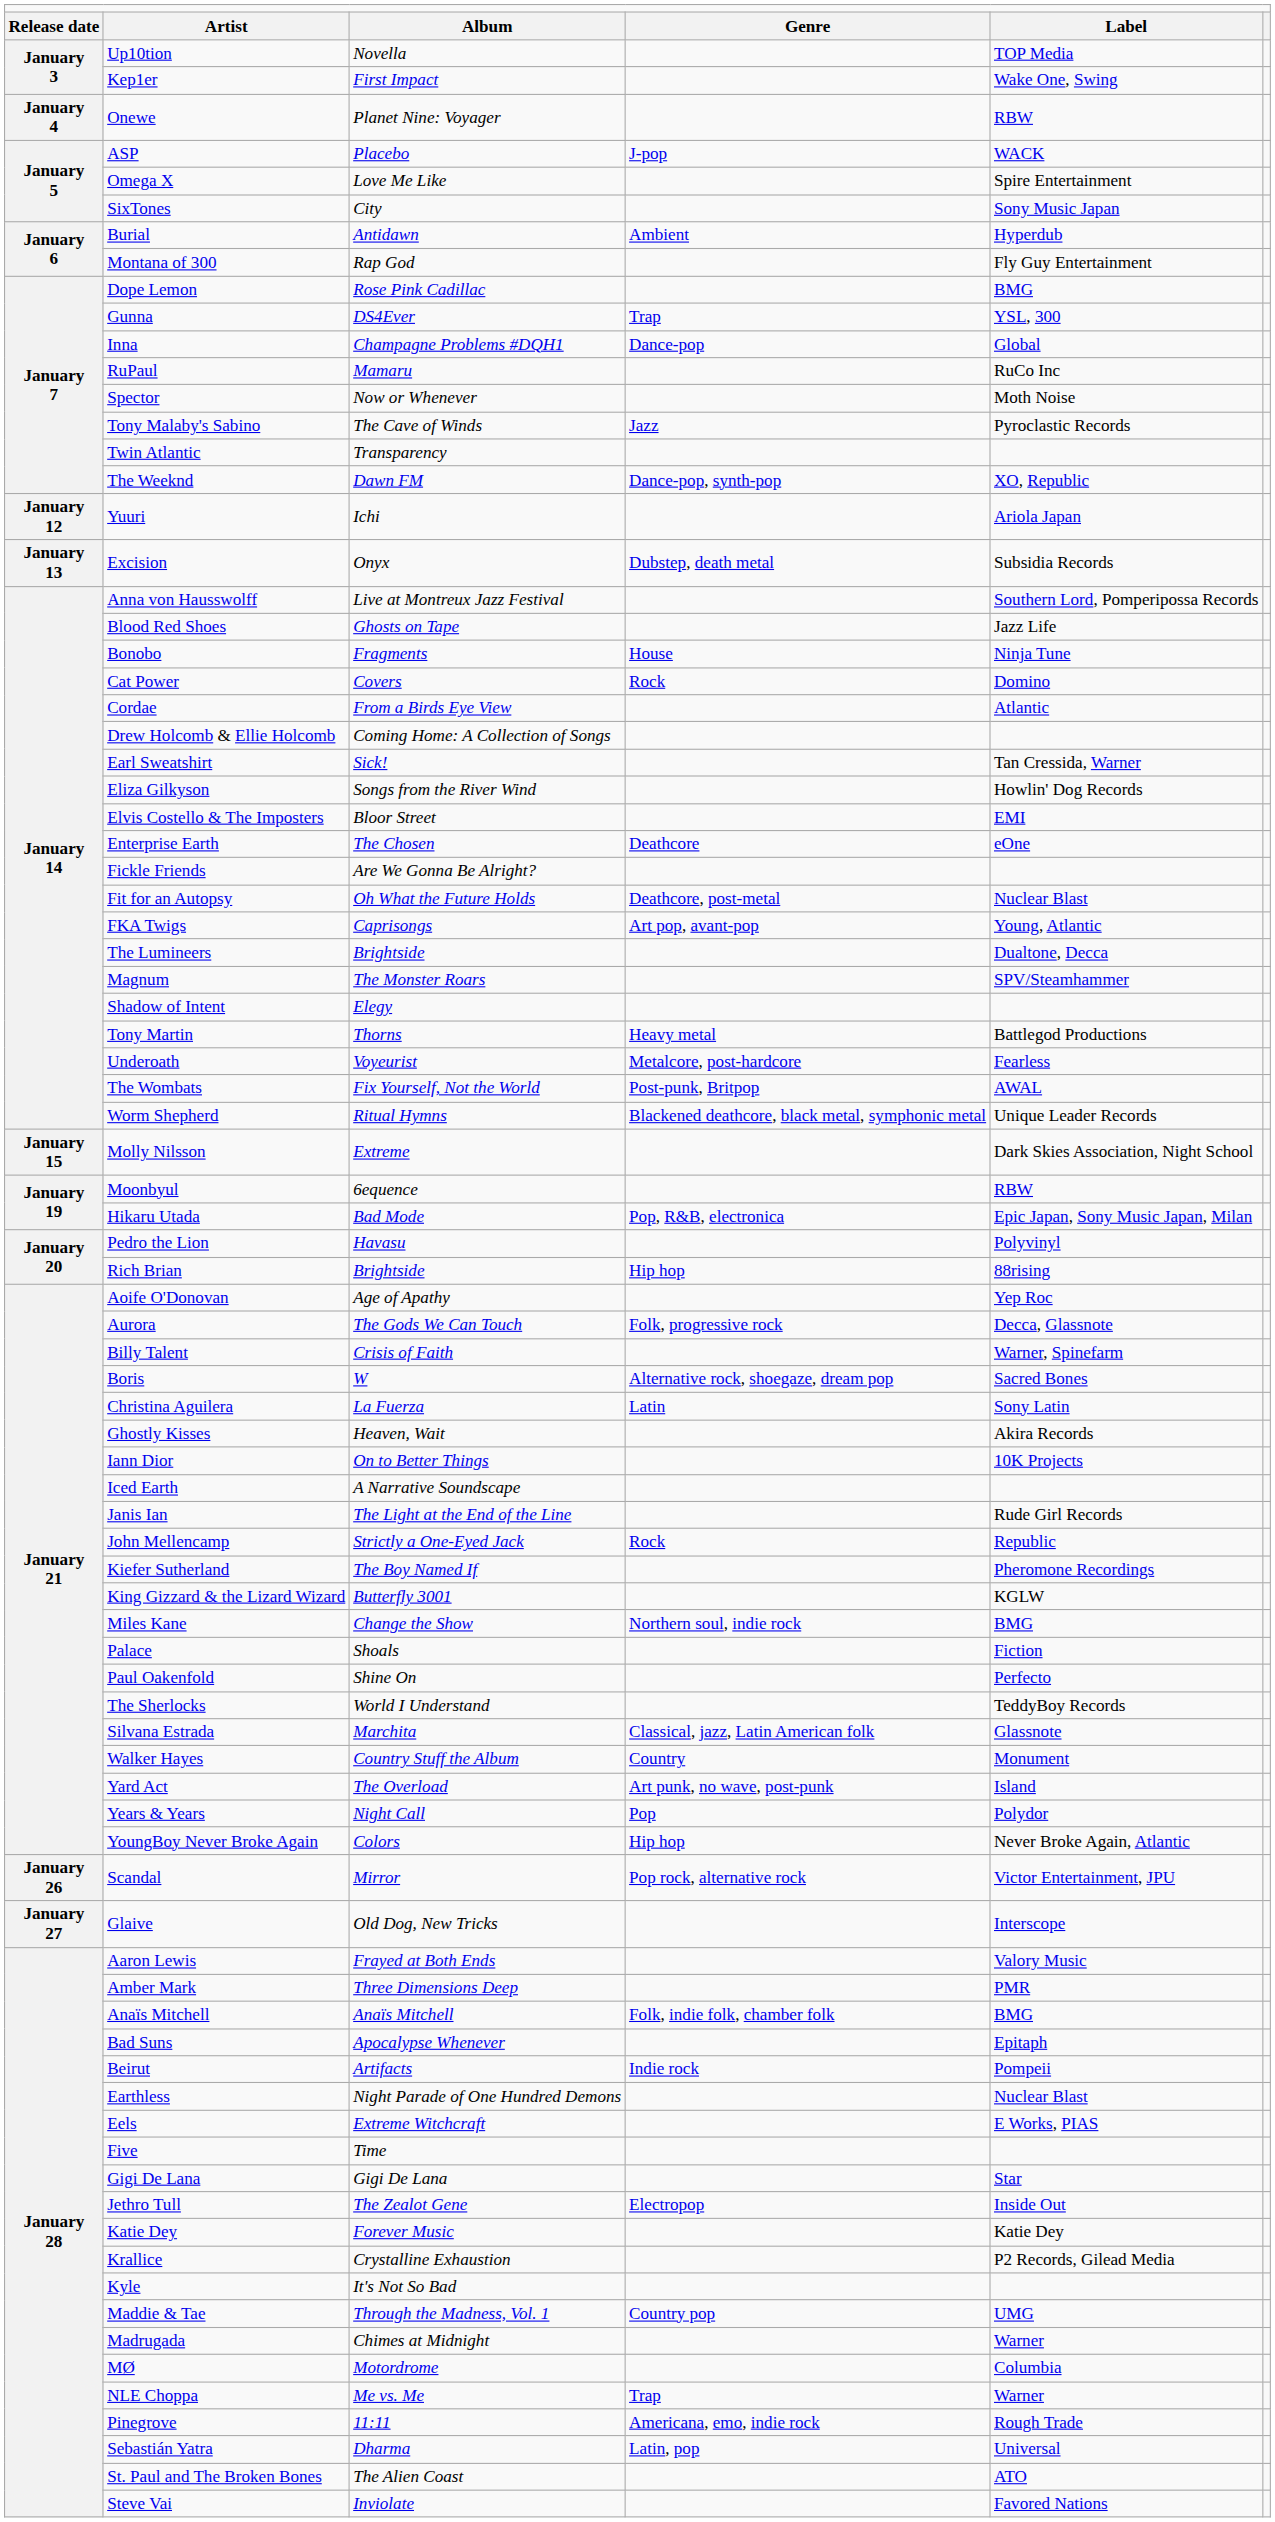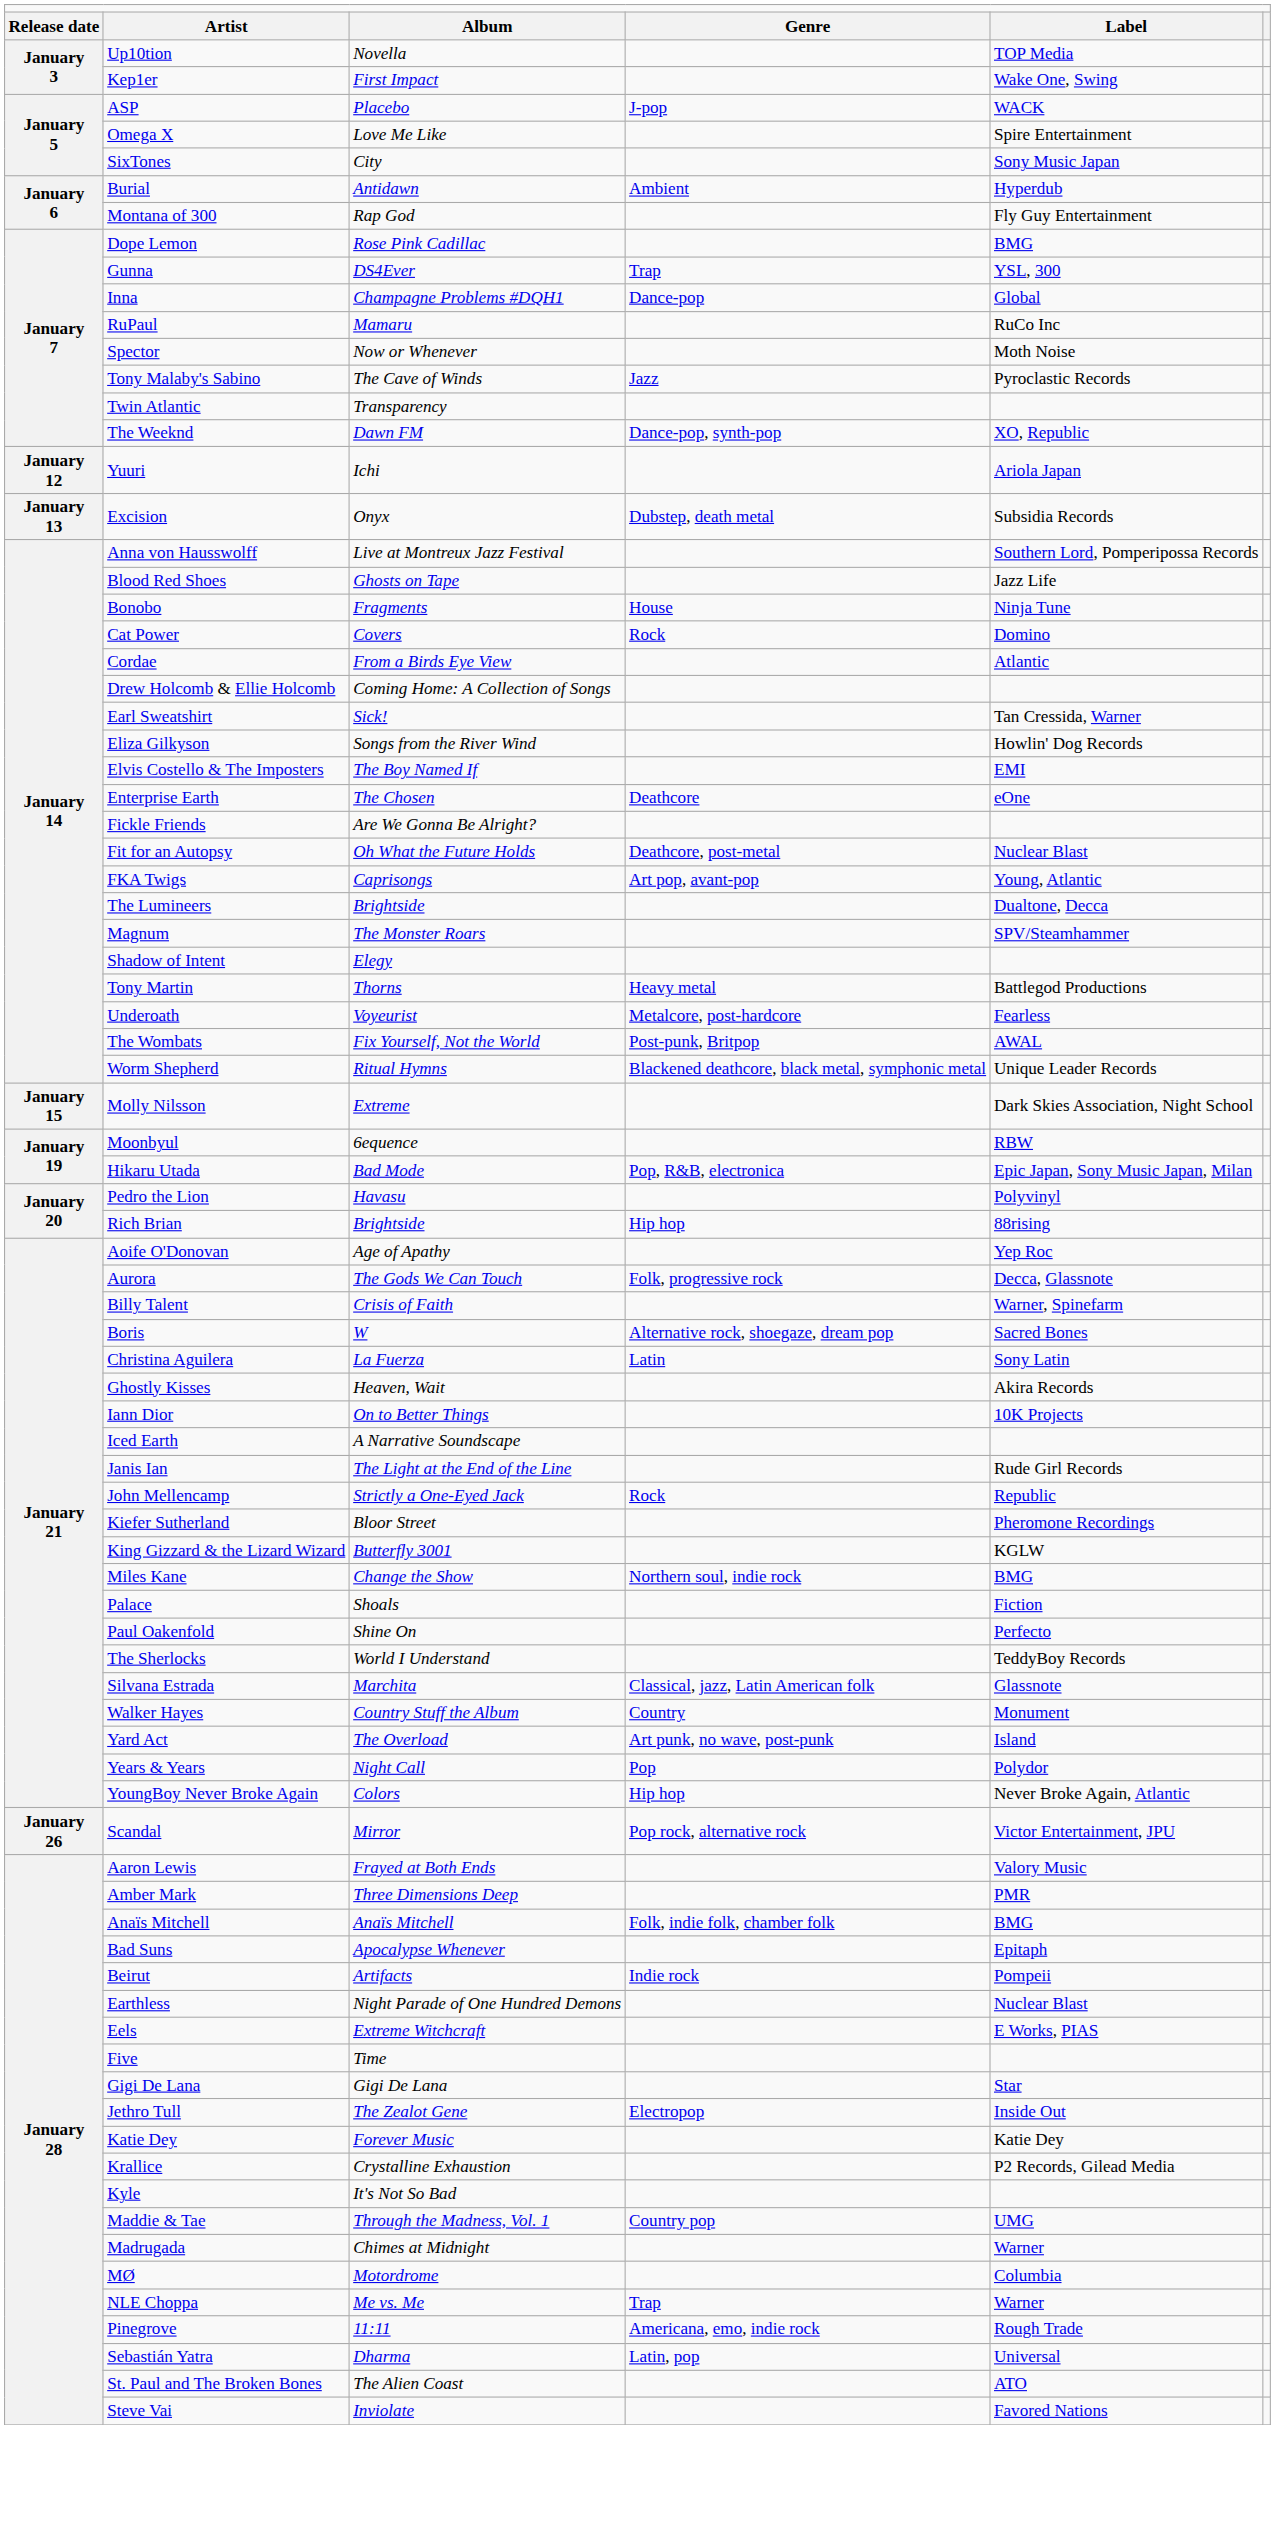- row: January 4 | Onewe | Planet Nine: Voyager | RBW
Elvis Costello & The Imposters | column 3: Bloor Street -> The Boy Named If
Kiefer Sutherland | column 3: The Boy Named If -> Bloor Street
- row: January 27 | Glaive | Old Dog, New Tricks | Interscope
